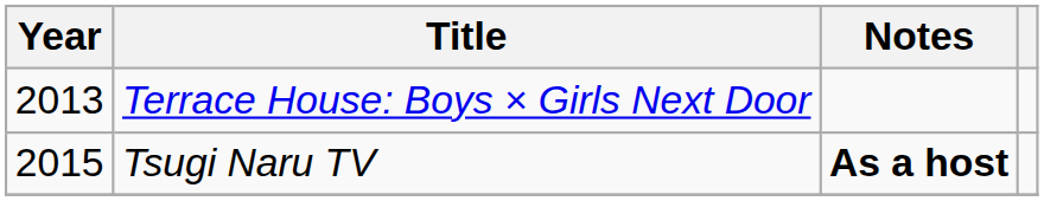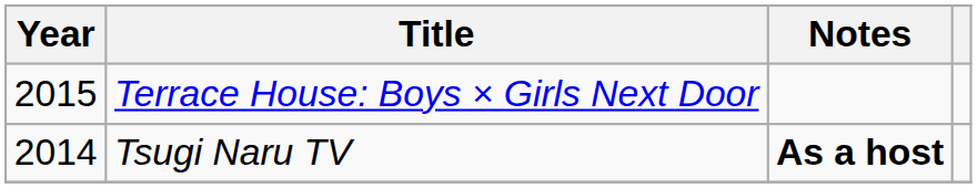Terrace House: Boys × Girls Next Door | Year: 2013 -> 2015
Tsugi Naru TV | Year: 2015 -> 2014
